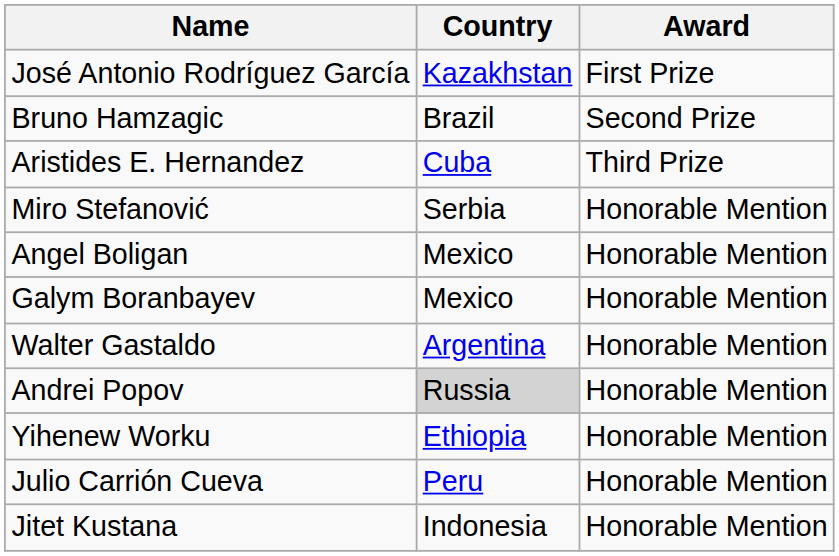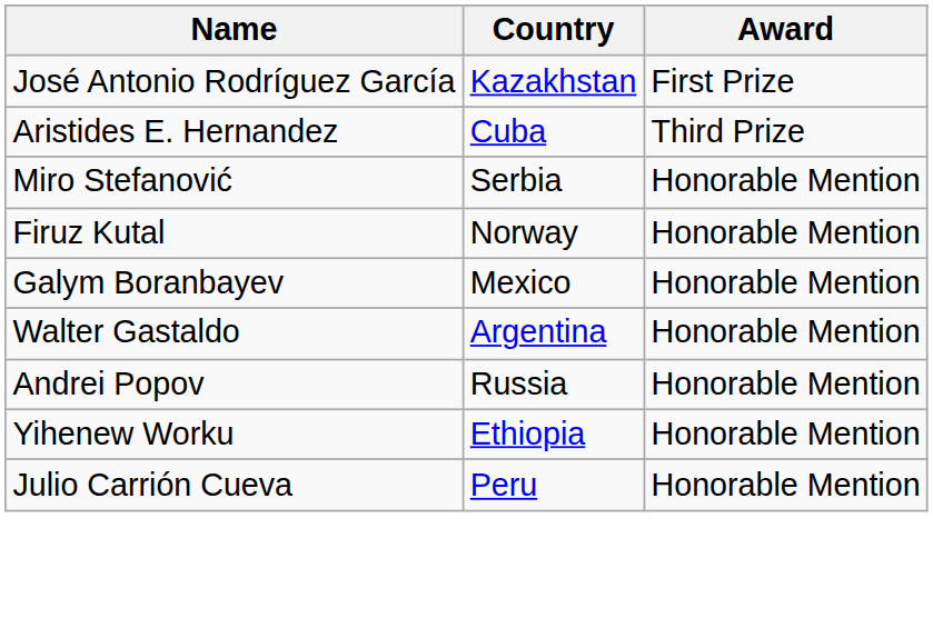- row: Bruno Hamzagic | Brazil | Second Prize
- row: Angel Boligan | Mexico | Honorable Mention
+ row: Firuz Kutal | Norway | Honorable Mention
Andrei Popov | Country: lightgrey background -> no background
- row: Jitet Kustana | Indonesia | Honorable Mention
